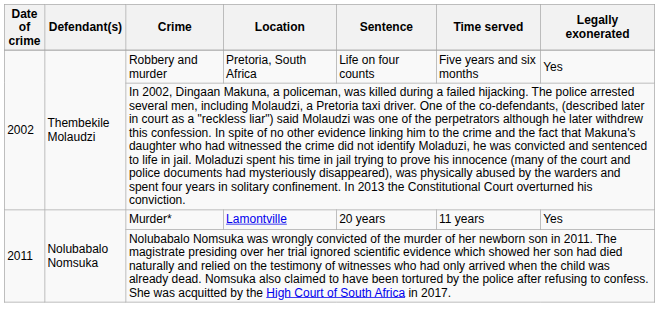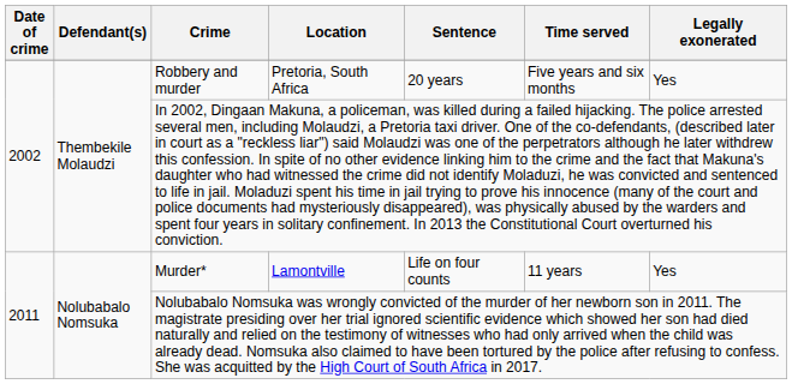Robbery and murder | Sentence: Life on four counts -> 20 years
Murder* | Sentence: 20 years -> Life on four counts
